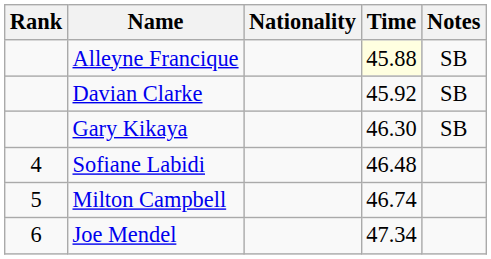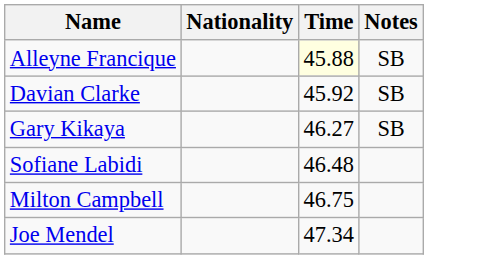- column: Rank | 4 | 5 | 6
Gary Kikaya | Time: 46.30 -> 46.27
Milton Campbell | Time: 46.74 -> 46.75
